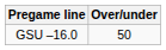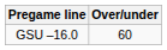GSU –16.0 | Over/under: 50 -> 60
